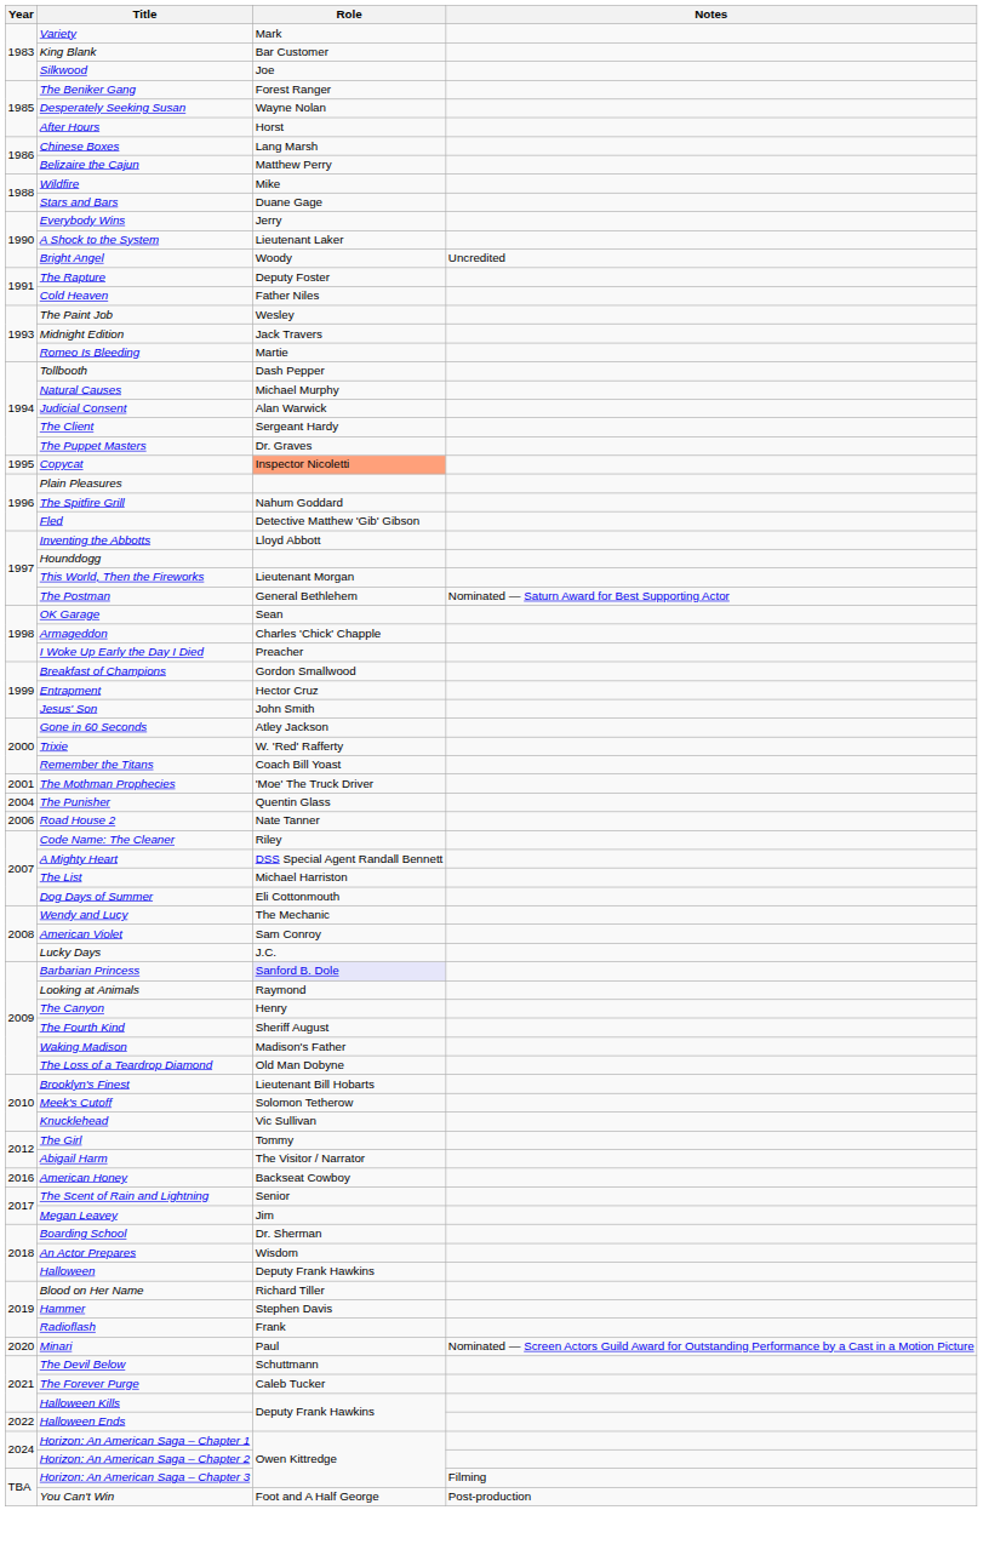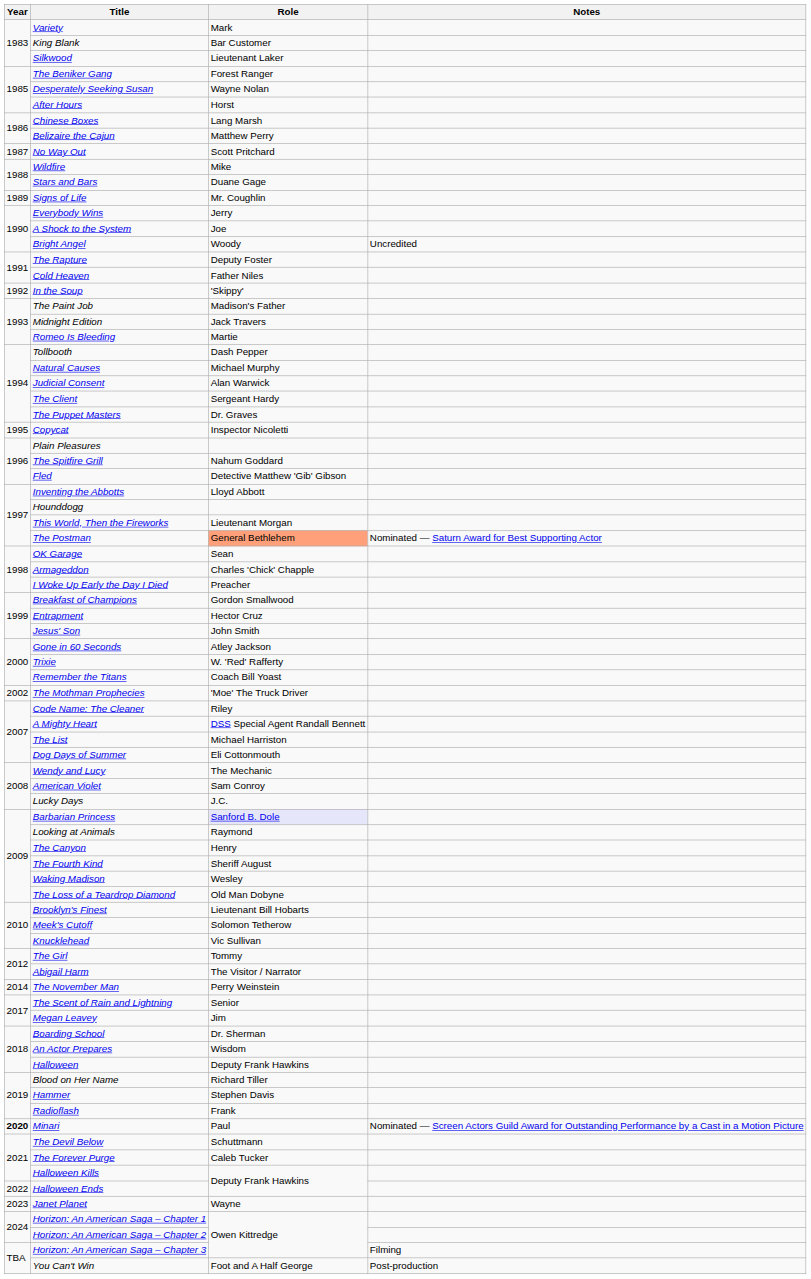Silkwood | Role: Joe -> Lieutenant Laker
+ row: 1987 | No Way Out | Scott Pritchard
+ row: 1989 | Signs of Life | Mr. Coughlin
A Shock to the System | Role: Lieutenant Laker -> Joe
+ row: 1992 | In the Soup | 'Skippy'
The Paint Job | Role: Wesley -> Madison's Father
Copycat | Role: lightsalmon background -> no background
The Postman | Role: no background -> lightsalmon background
The Mothman Prophecies | Year: 2001 -> 2002
- row: 2004 | The Punisher | Quentin Glass
- row: 2006 | Road House 2 | Nate Tanner
Waking Madison | Role: Madison's Father -> Wesley
+ row: 2014 | The November Man | Perry Weinstein
- row: 2016 | American Honey | Backseat Cowboy
Minari | Year: normal -> bold
+ row: 2023 | Janet Planet | Wayne
